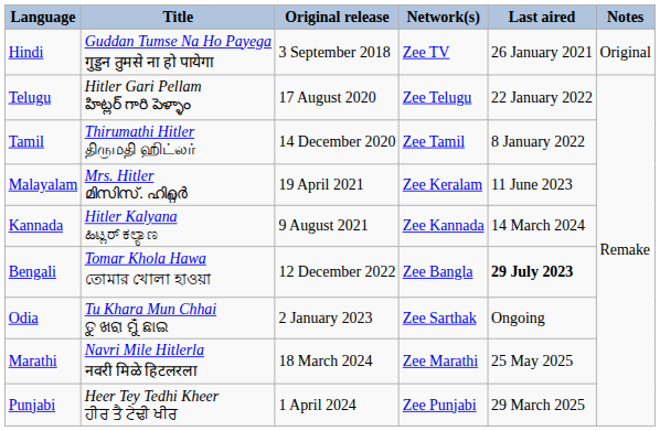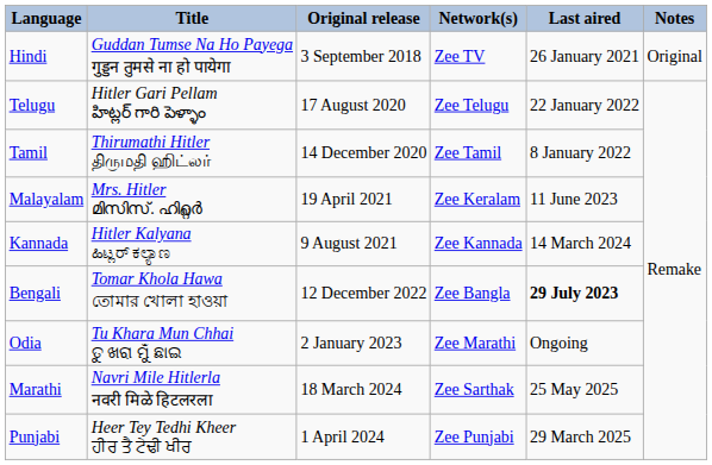Odia | Network(s): Zee Sarthak -> Zee Marathi
Marathi | Network(s): Zee Marathi -> Zee Sarthak
